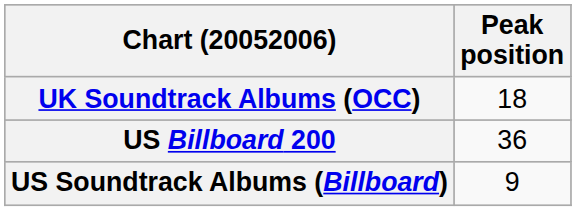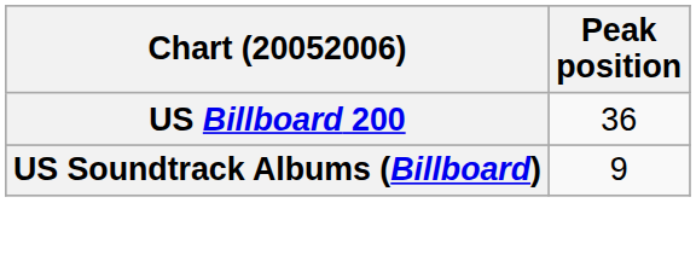- row: UK Soundtrack Albums (OCC) | 18
